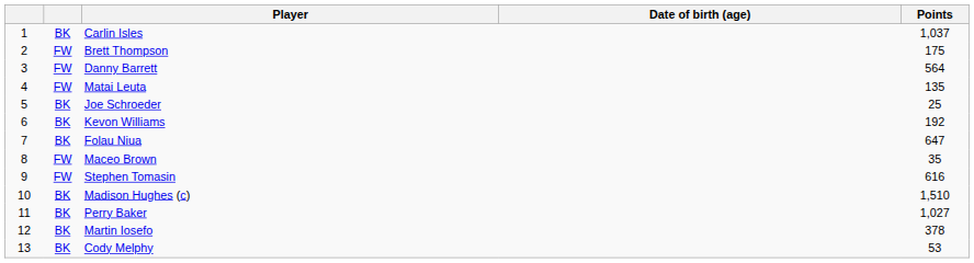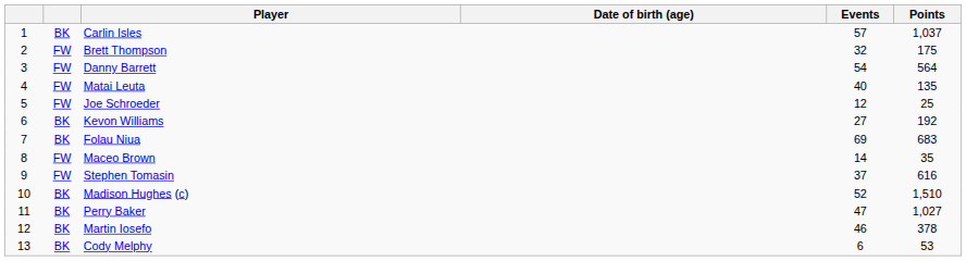+ column: Events | 57 | 32 | 54 | 40 | 12 | 27 | 69 | 14 | 37 | 52 | 47 | 46 | 6
Joe Schroeder | column 2: BK -> FW
Folau Niua | Points: 647 -> 683
